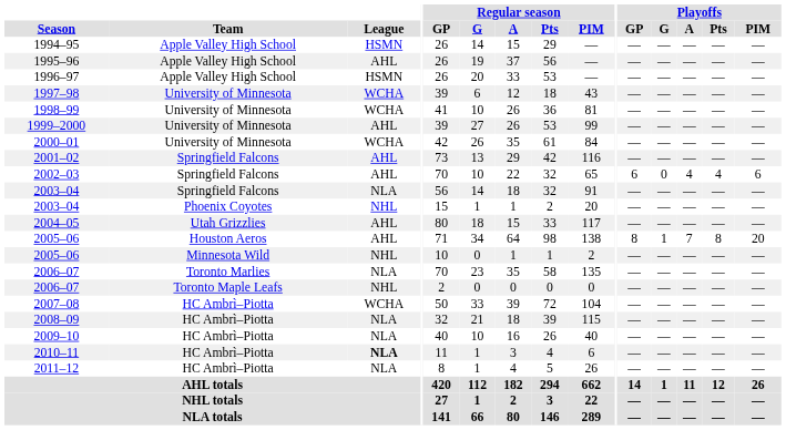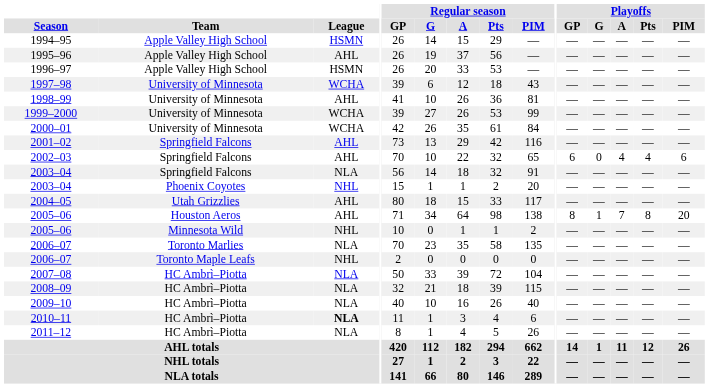1998–99 | League: WCHA -> AHL
1999–2000 | League: AHL -> WCHA
2007–08 | League: WCHA -> NLA
